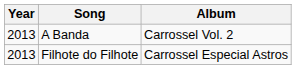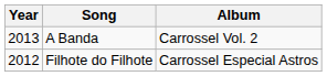Filhote do Filhote | Year: 2013 -> 2012
